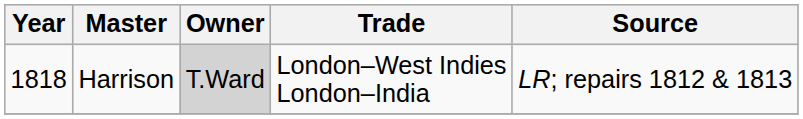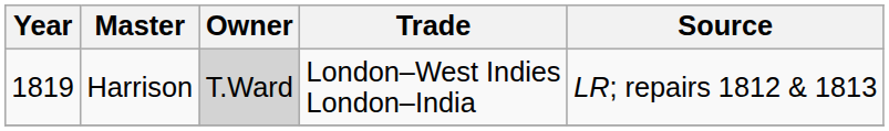Harrison | Year: 1818 -> 1819
